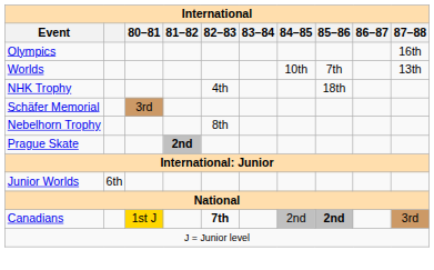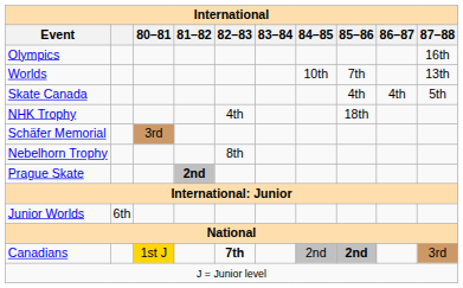+ row: Skate Canada | 4th | 4th | 5th
